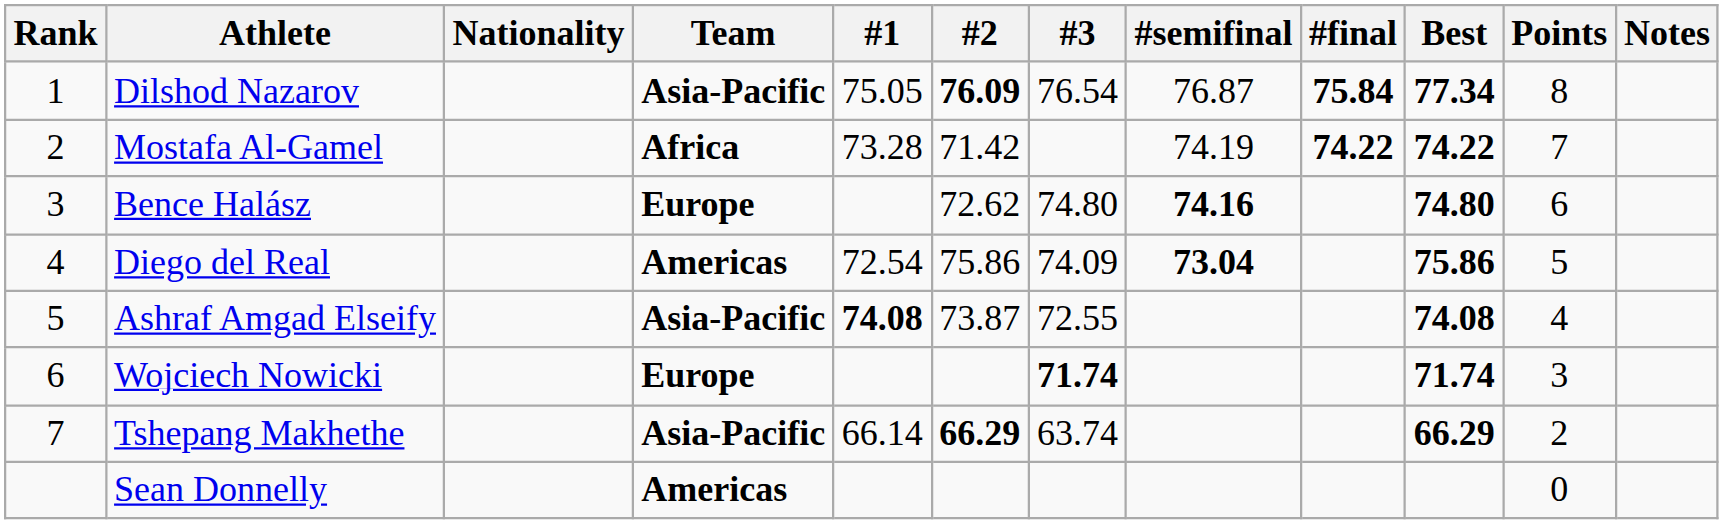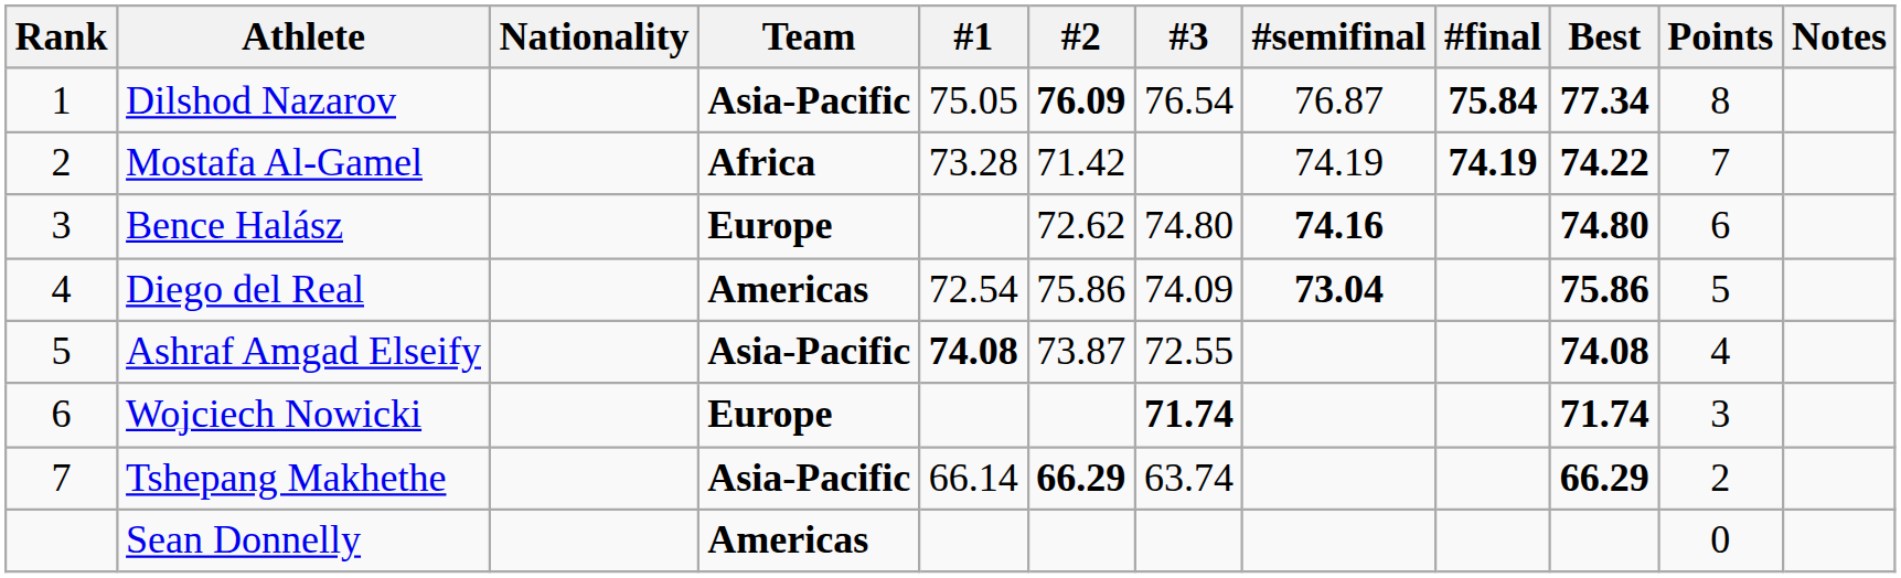Mostafa Al-Gamel | #final: 74.22 -> 74.19
